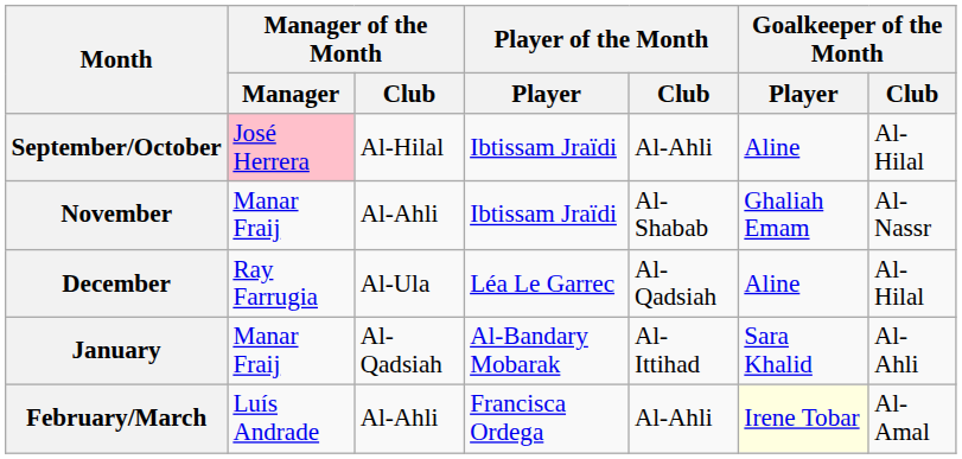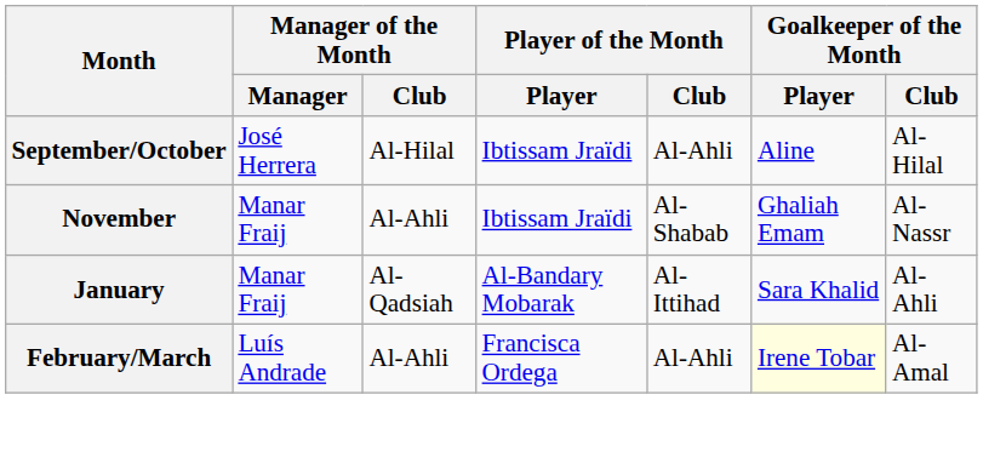September/October | Manager of the Month / Manager: pink background -> no background
- row: December | Ray Farrugia | Al-Ula | Léa Le Garrec | Al-Qadsiah | Aline | Al-Hilal
